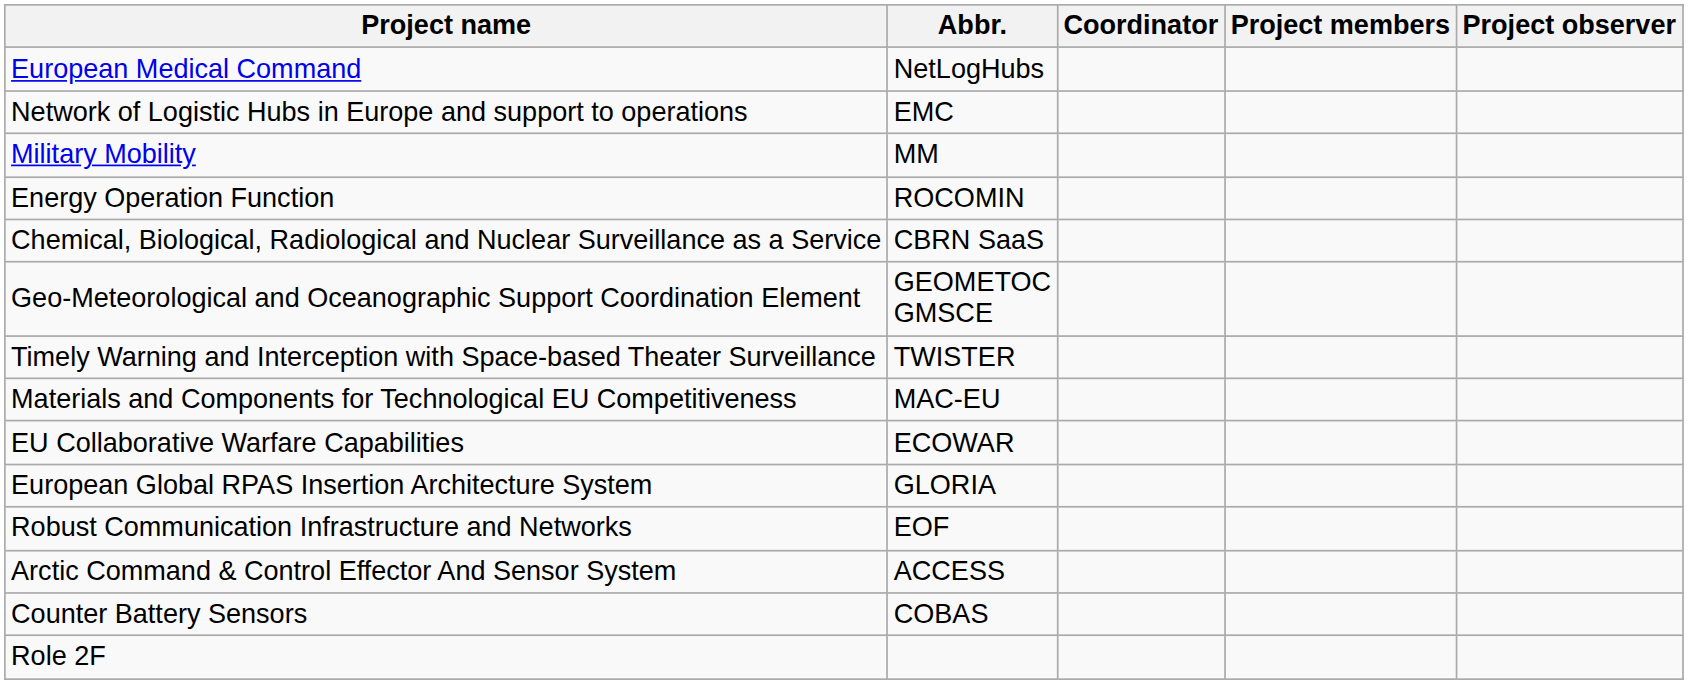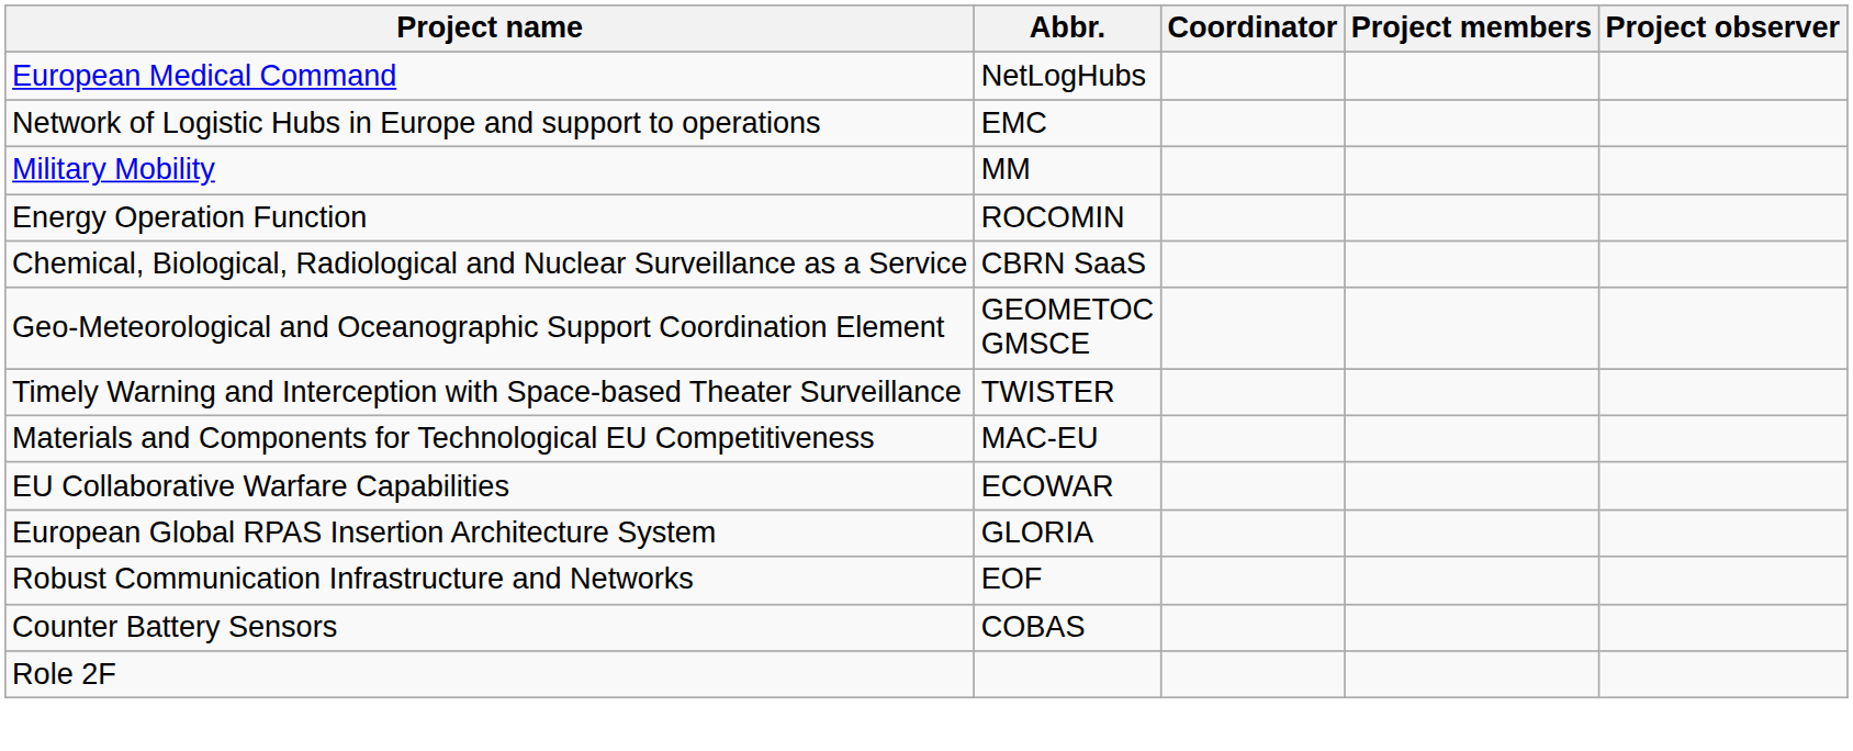- row: Arctic Command & Control Effector And Sensor System | ACCESS
